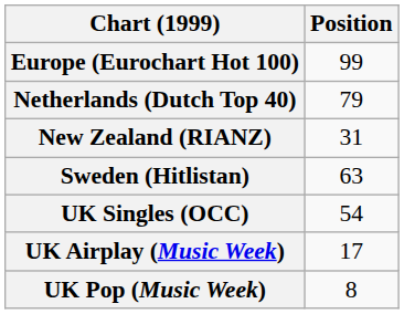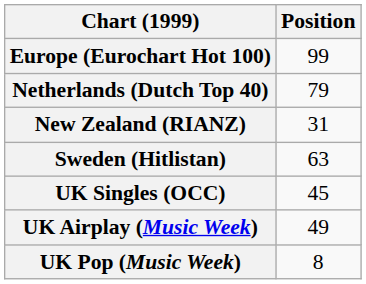UK Singles (OCC) | Position: 54 -> 45
UK Airplay (Music Week) | Position: 17 -> 49
